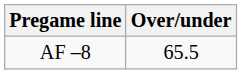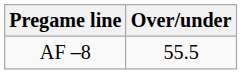AF –8 | Over/under: 65.5 -> 55.5
